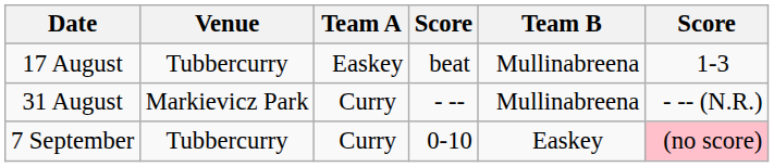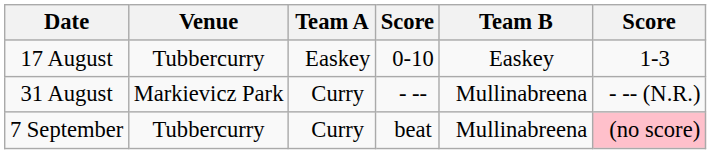17 August | column 4: beat -> 0-10
17 August | Team B: Mullinabreena -> Easkey
7 September | column 4: 0-10 -> beat
7 September | Team B: Easkey -> Mullinabreena
